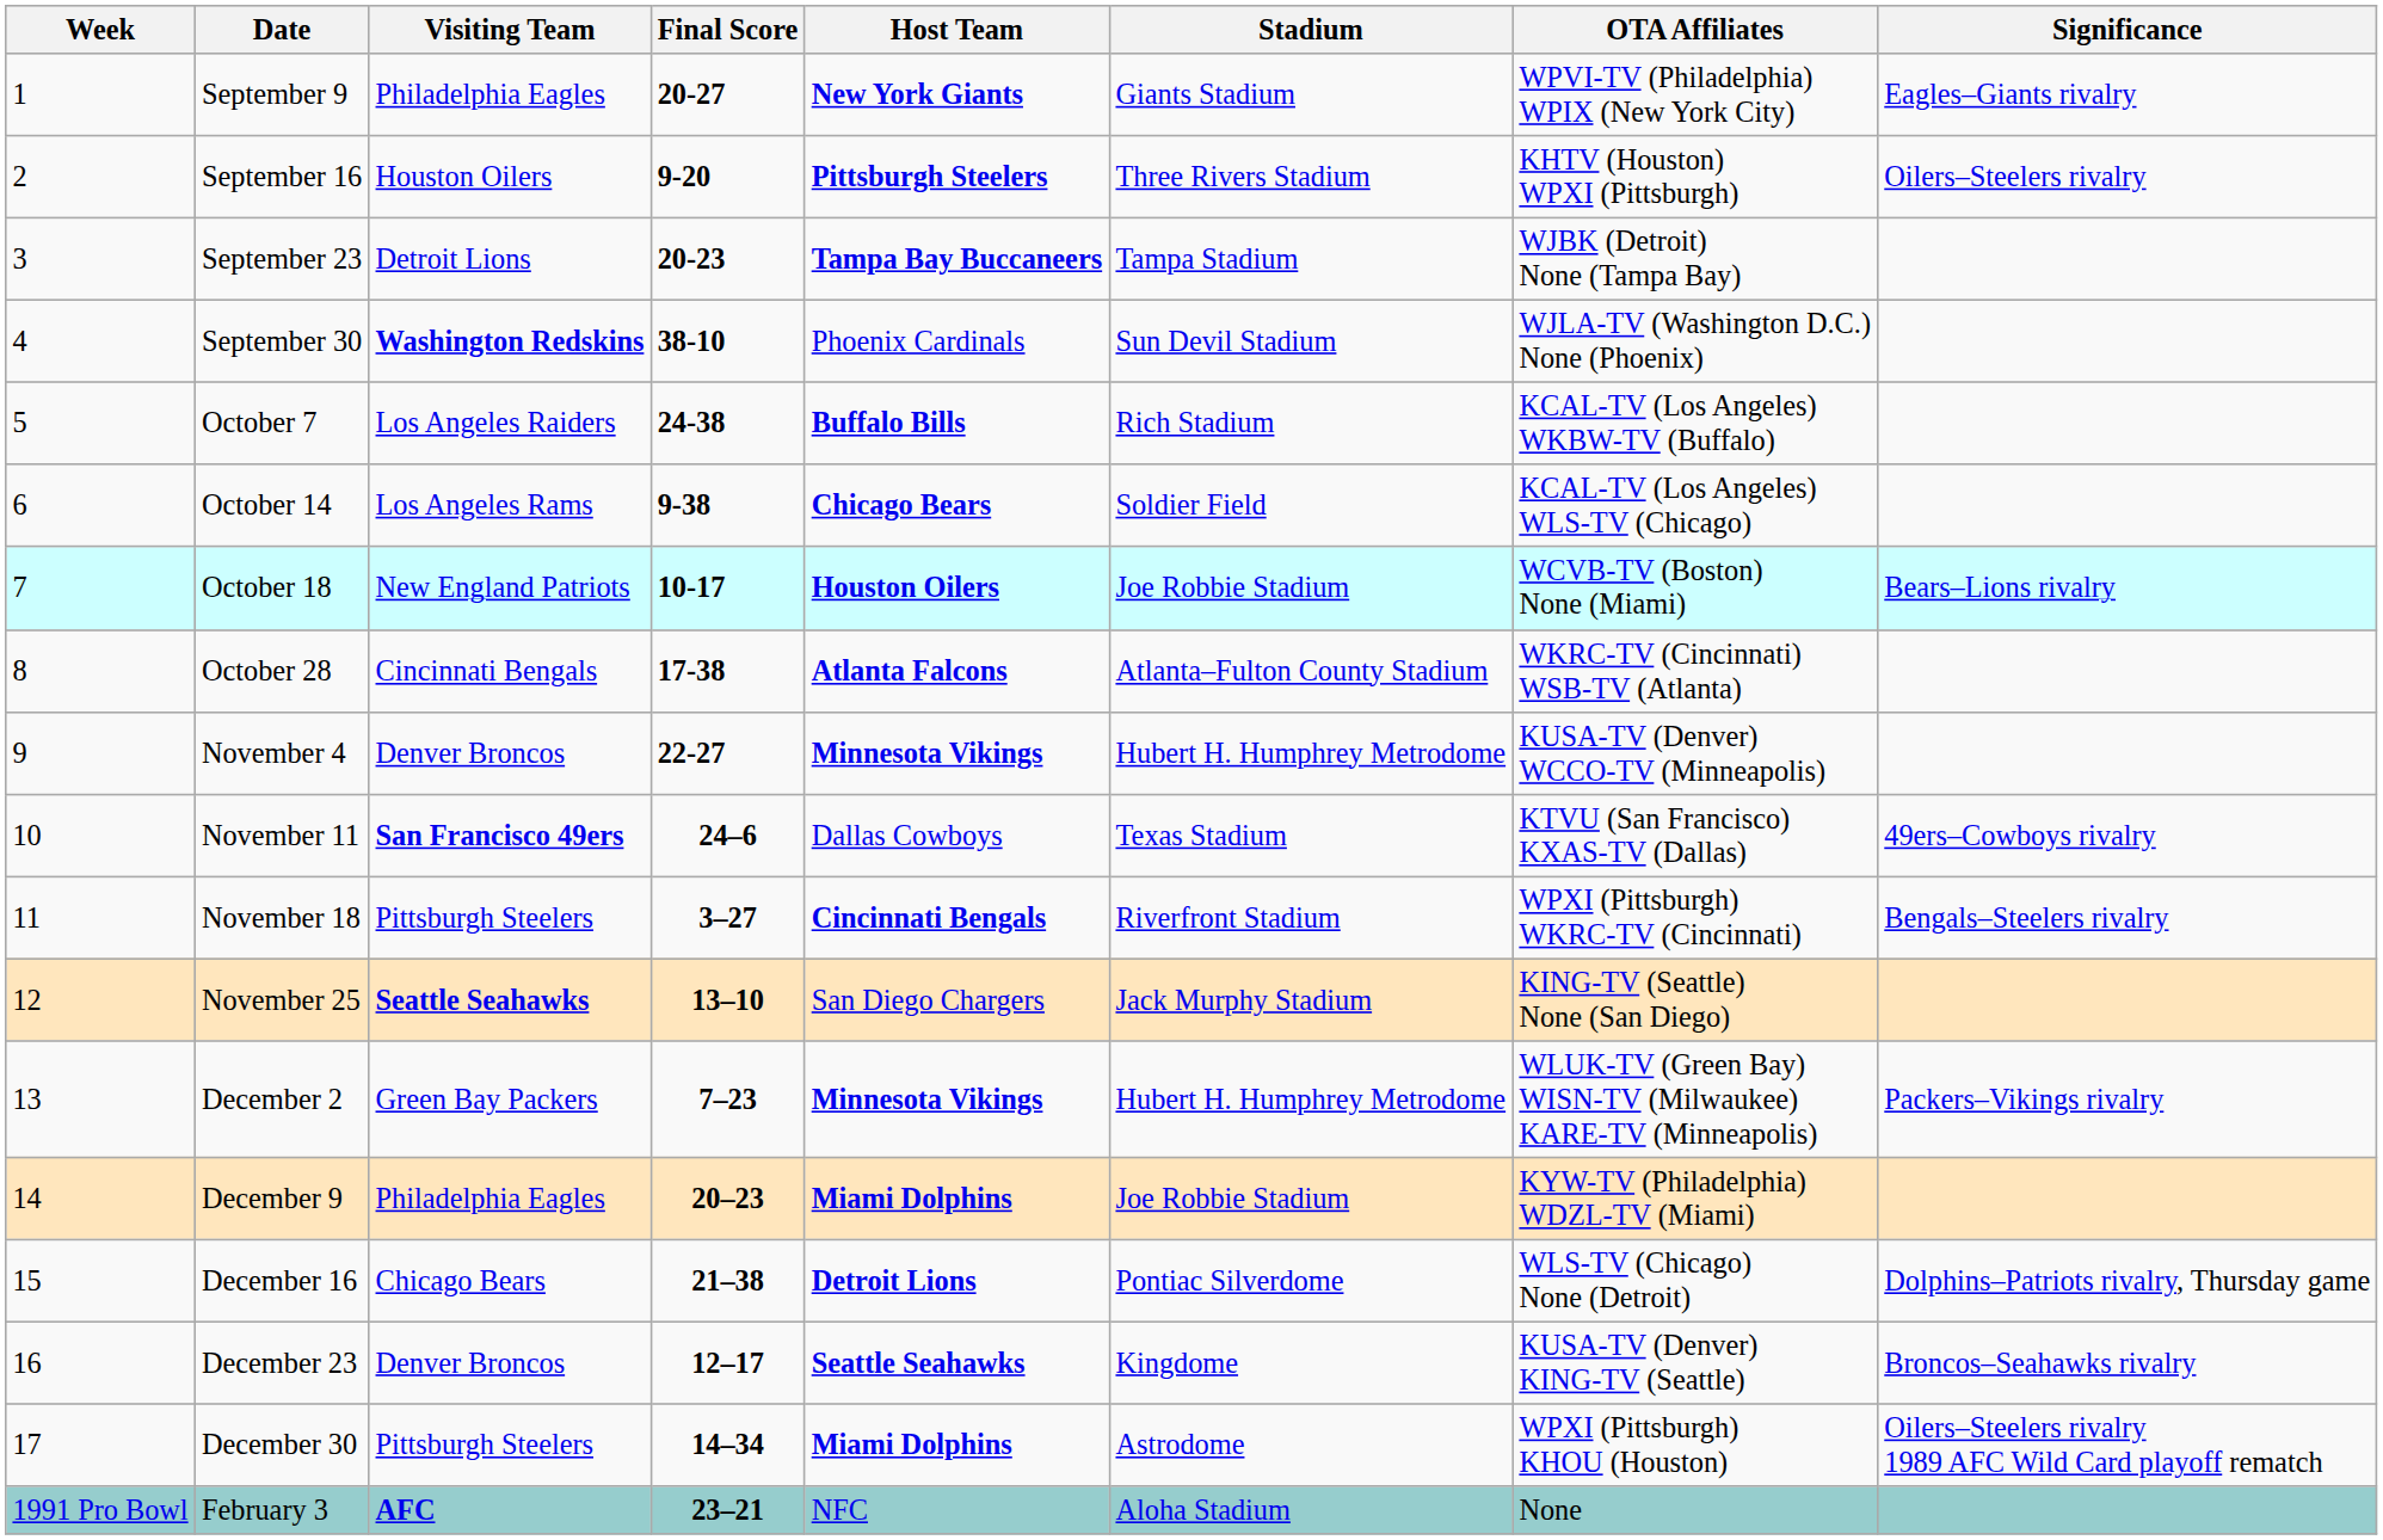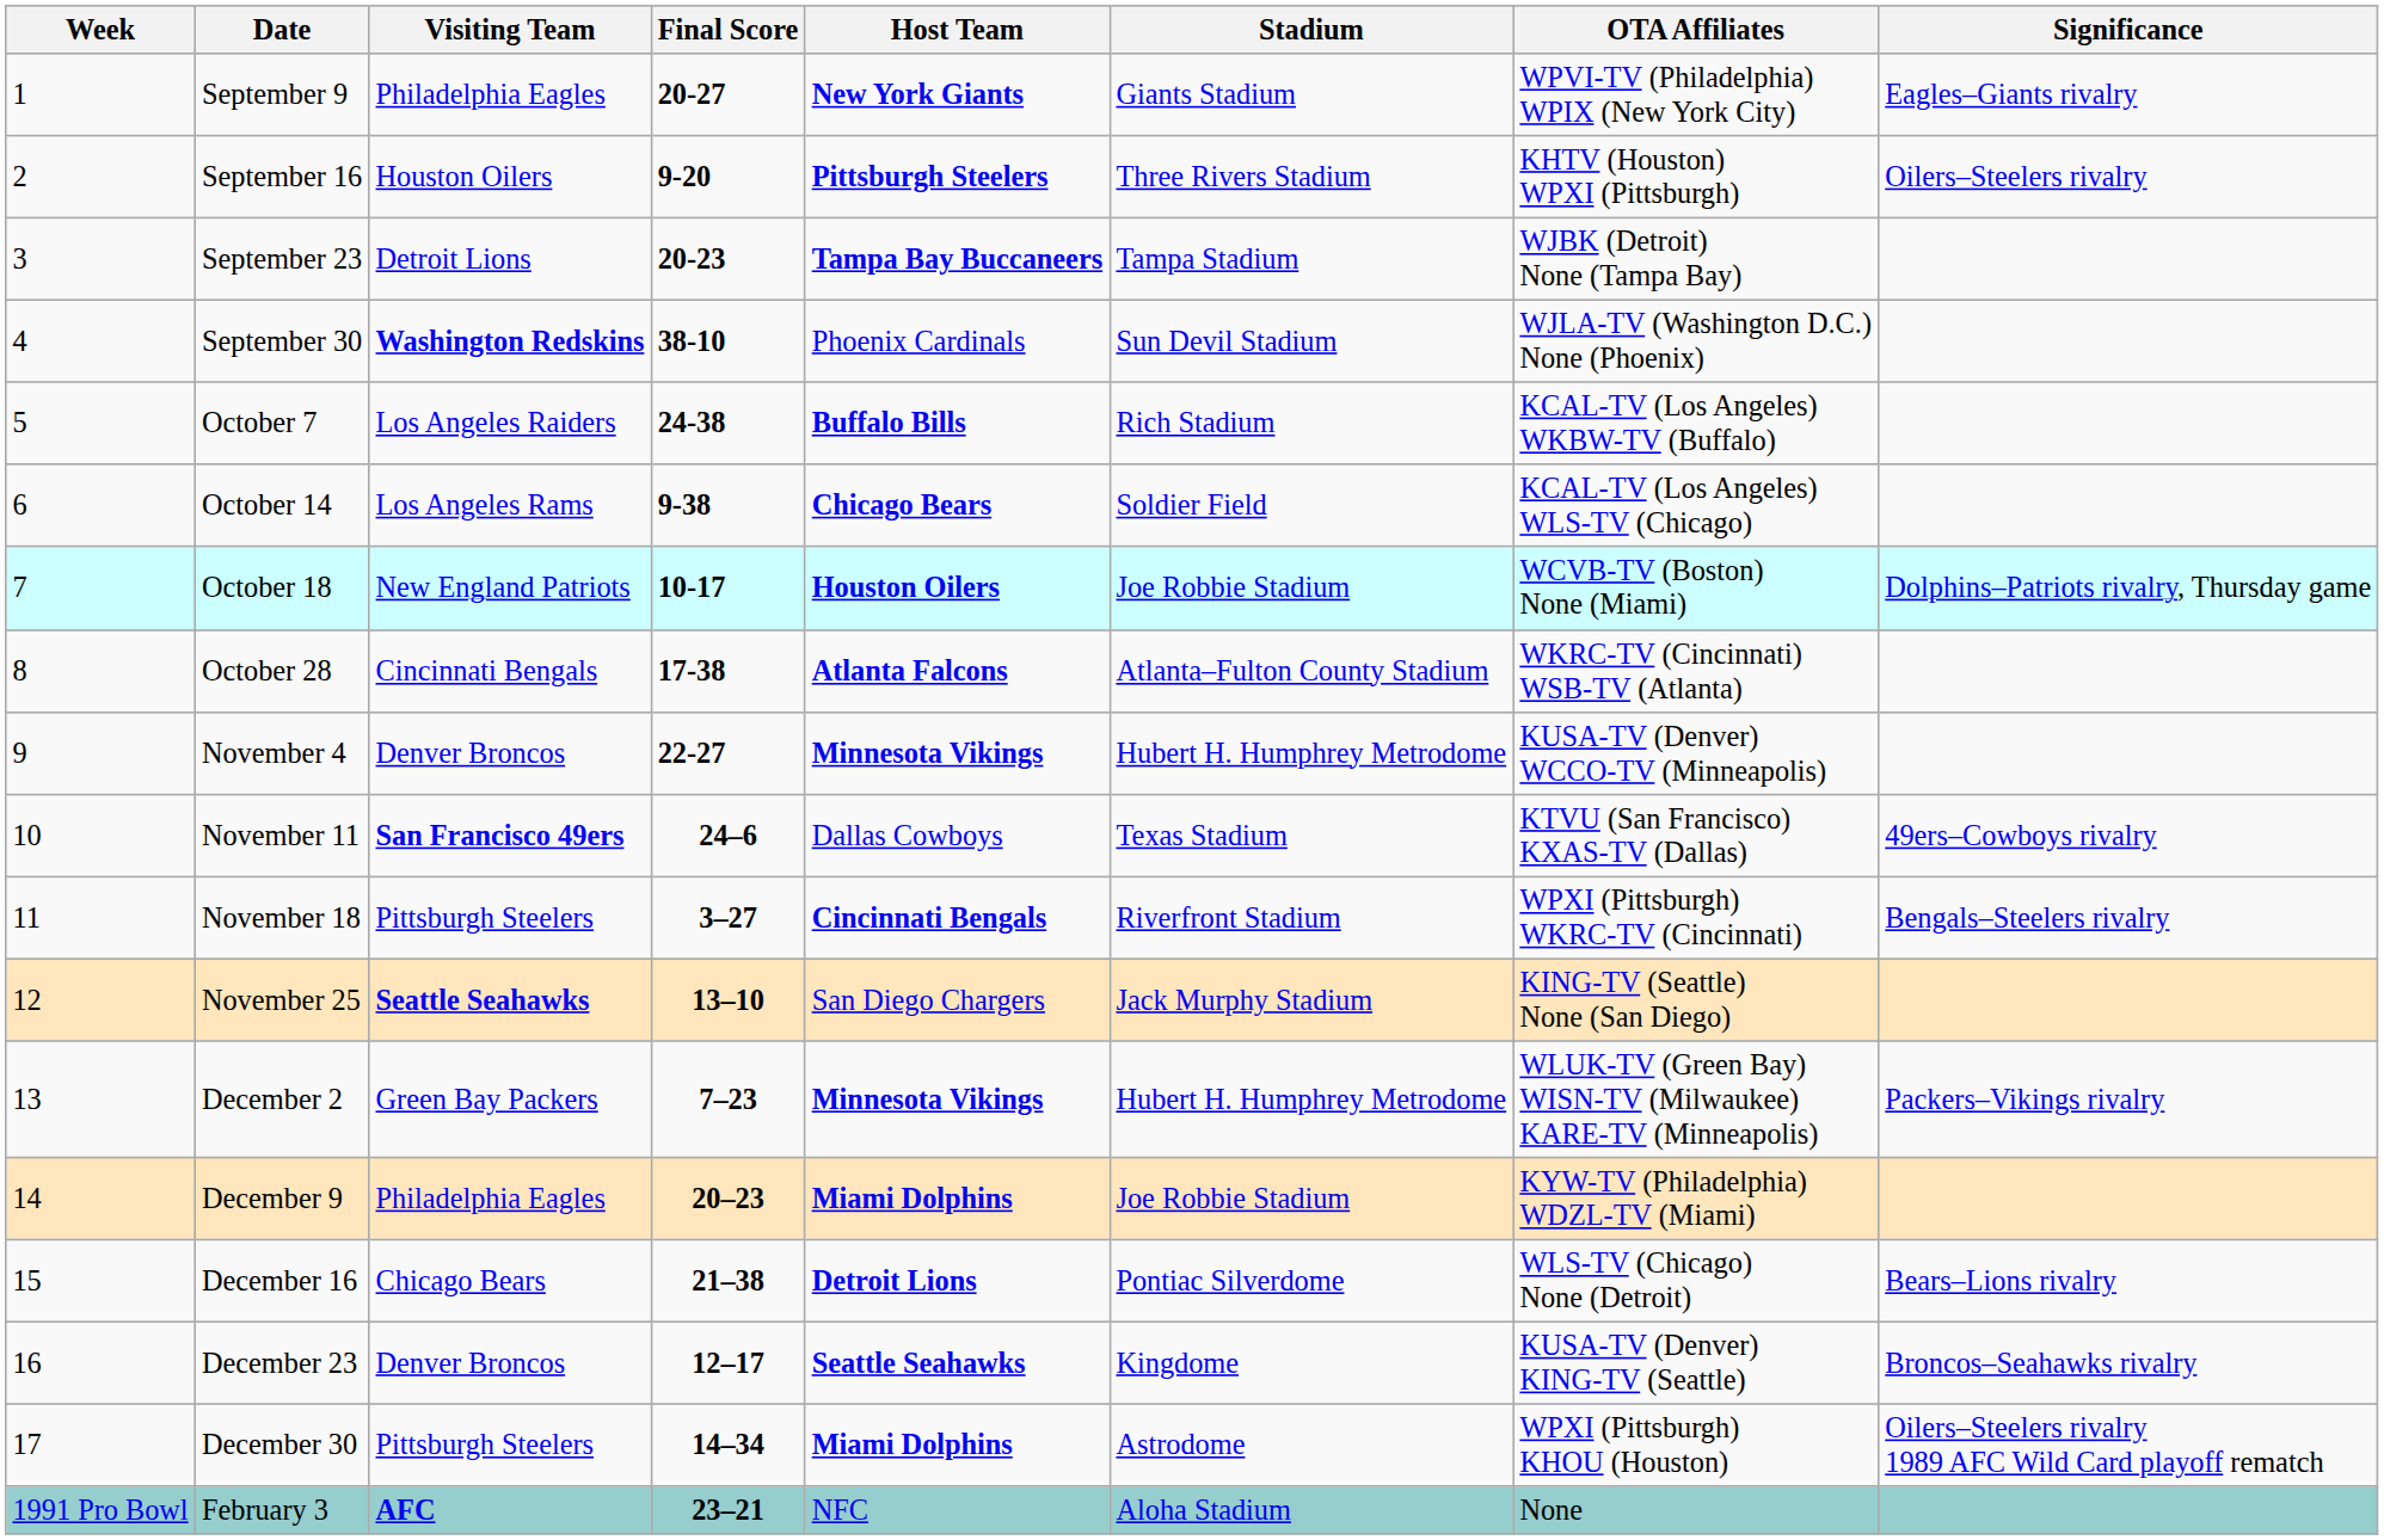October 18 | Significance: Bears–Lions rivalry -> Dolphins–Patriots rivalry, Thursday game
December 16 | Significance: Dolphins–Patriots rivalry, Thursday game -> Bears–Lions rivalry
